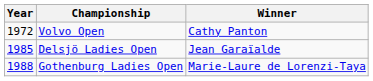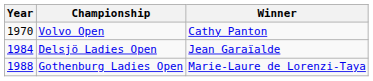Volvo Open | Year: 1972 -> 1970
Delsjö Ladies Open | Year: 1985 -> 1984
